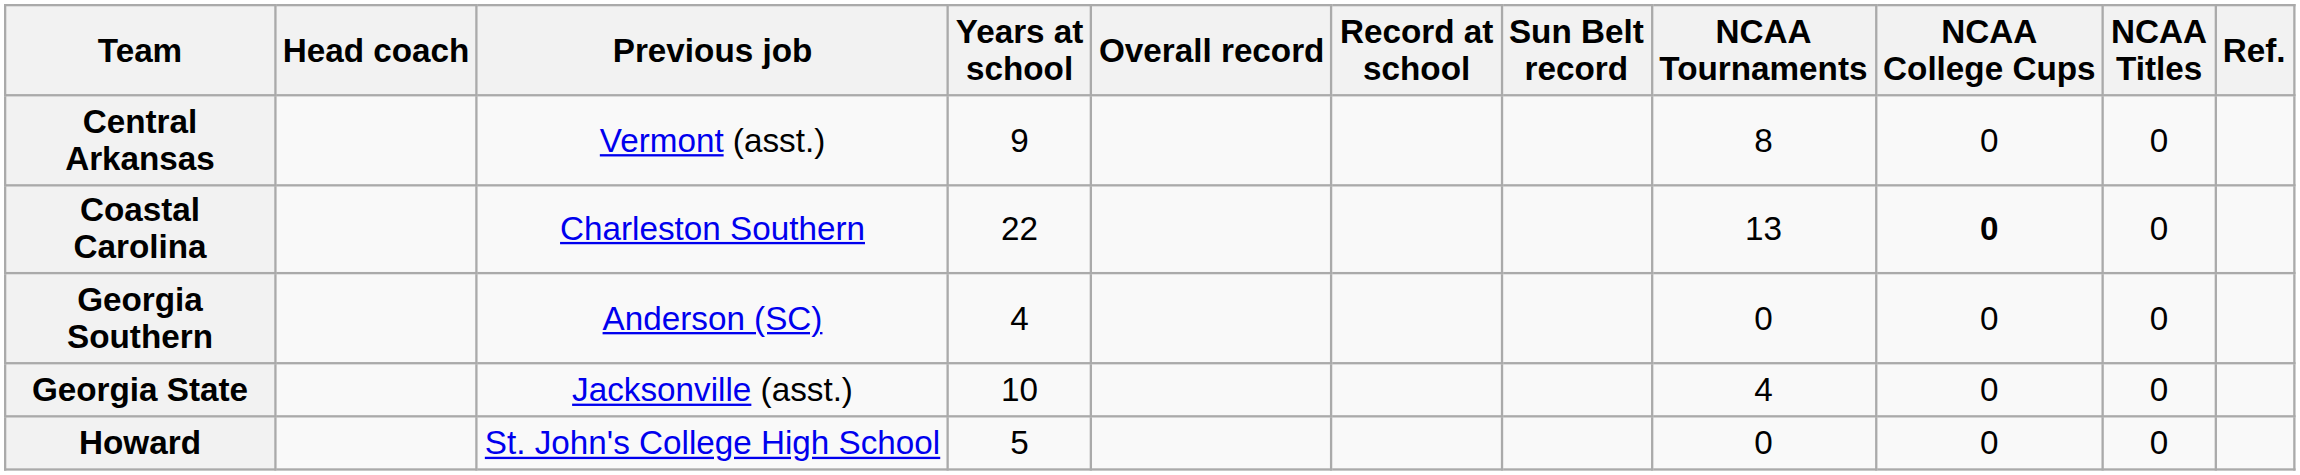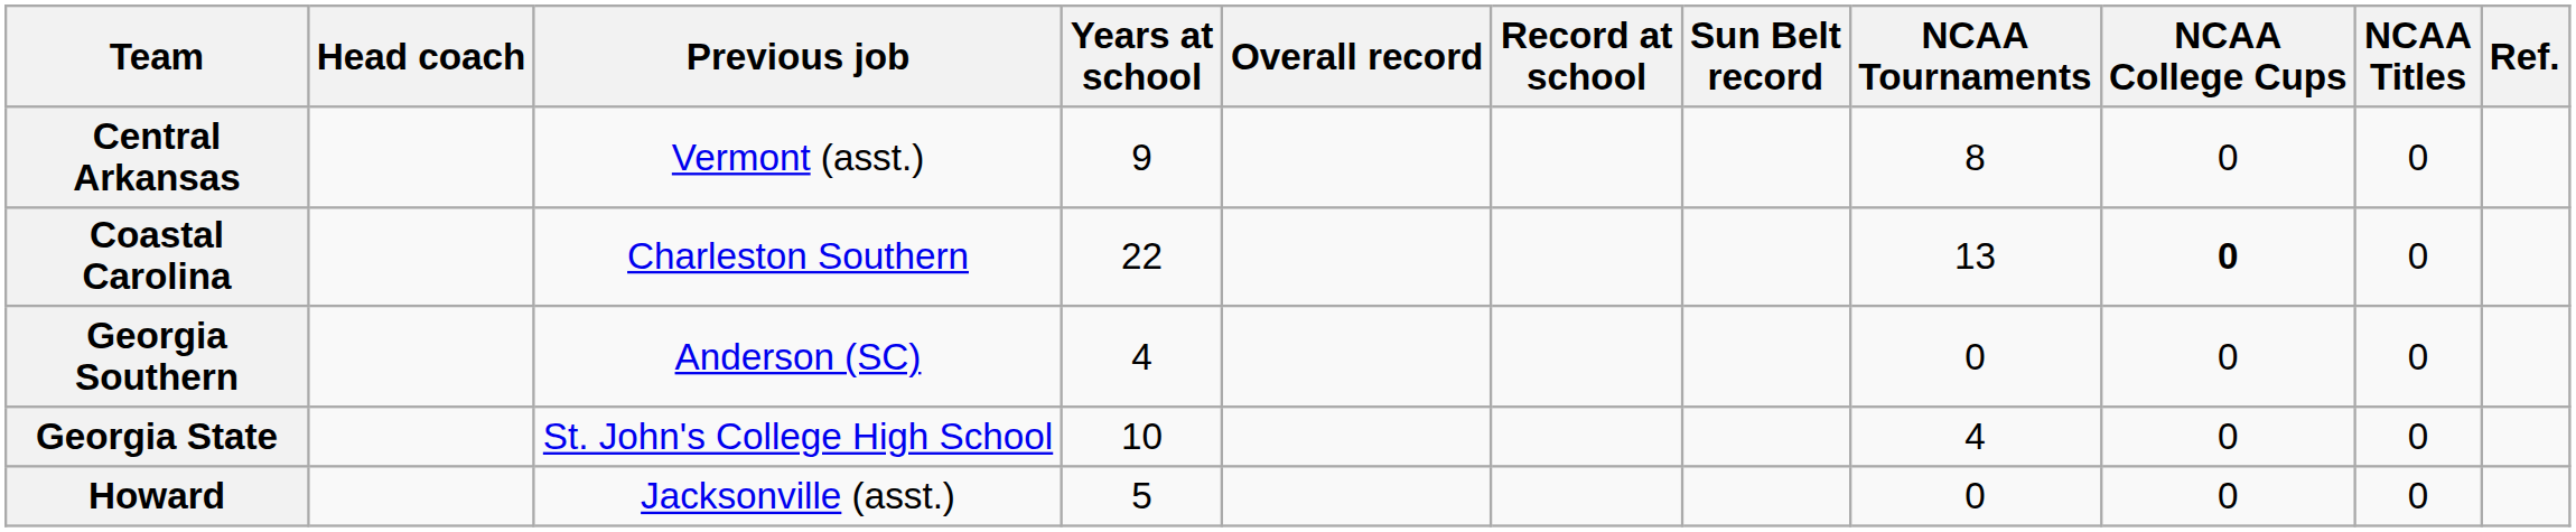Georgia State | Previous job: Jacksonville (asst.) -> St. John's College High School
Howard | Previous job: St. John's College High School -> Jacksonville (asst.)
